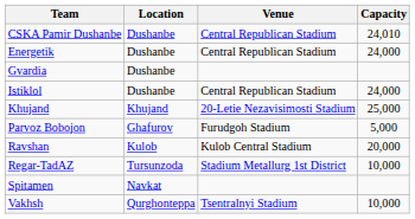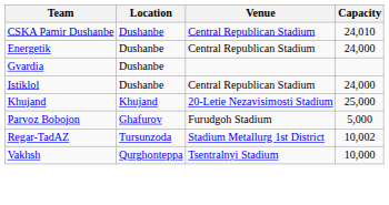- row: Ravshan | Kulob | Kulob Central Stadium | 20,000
Regar-TadAZ | Capacity: 10,000 -> 10,002
- row: Spitamen | Navkat
